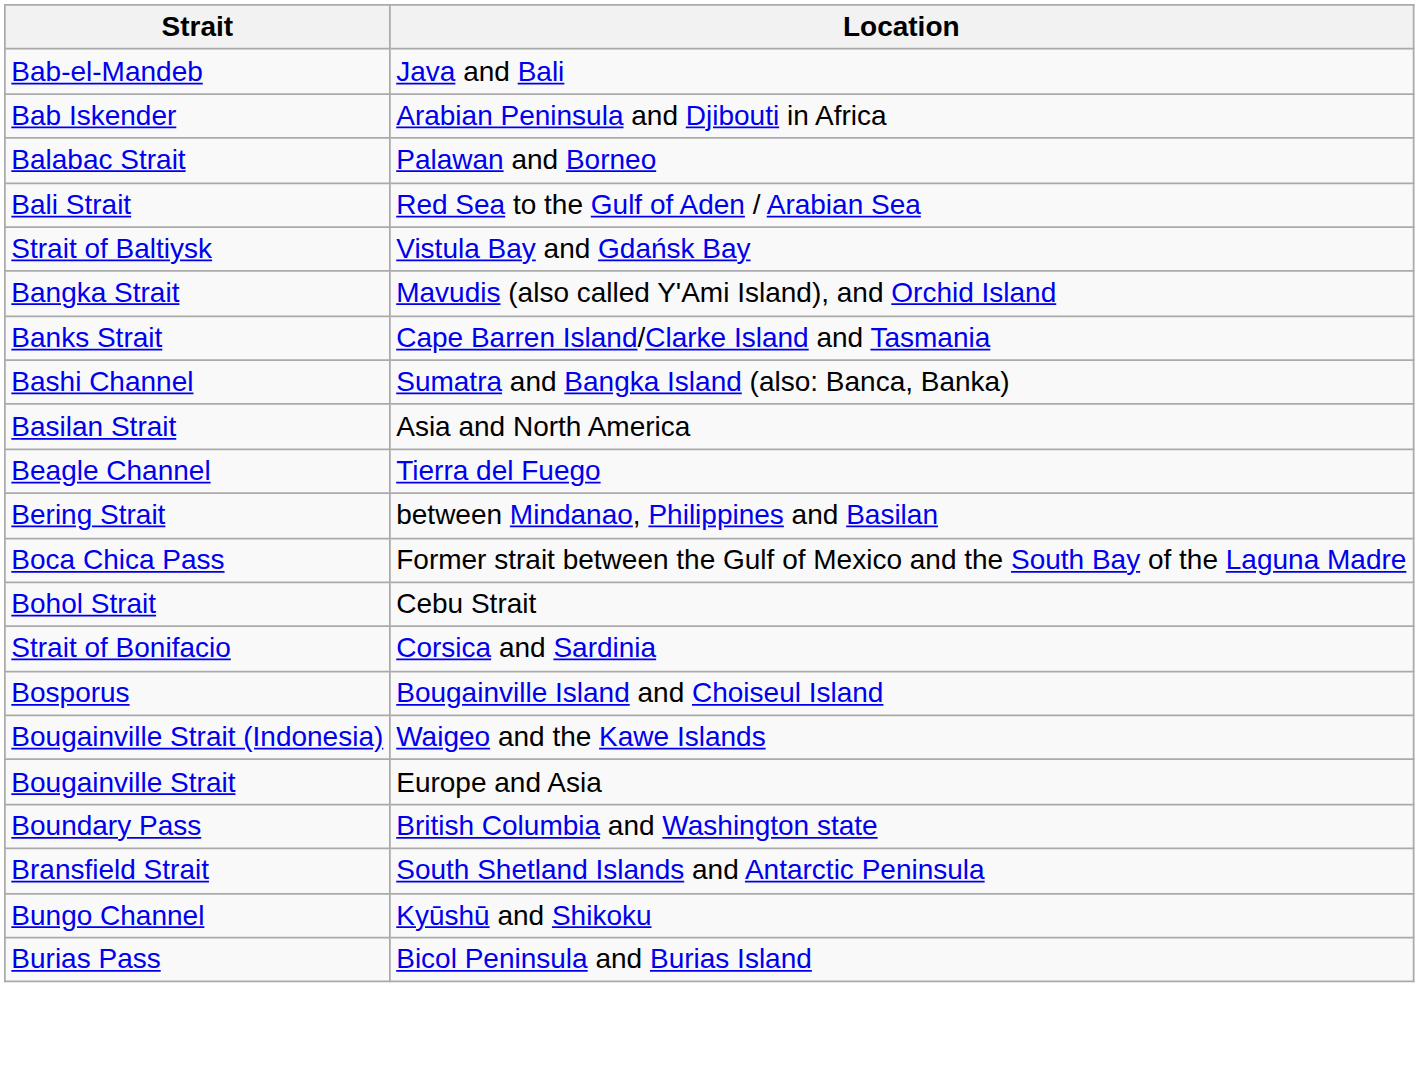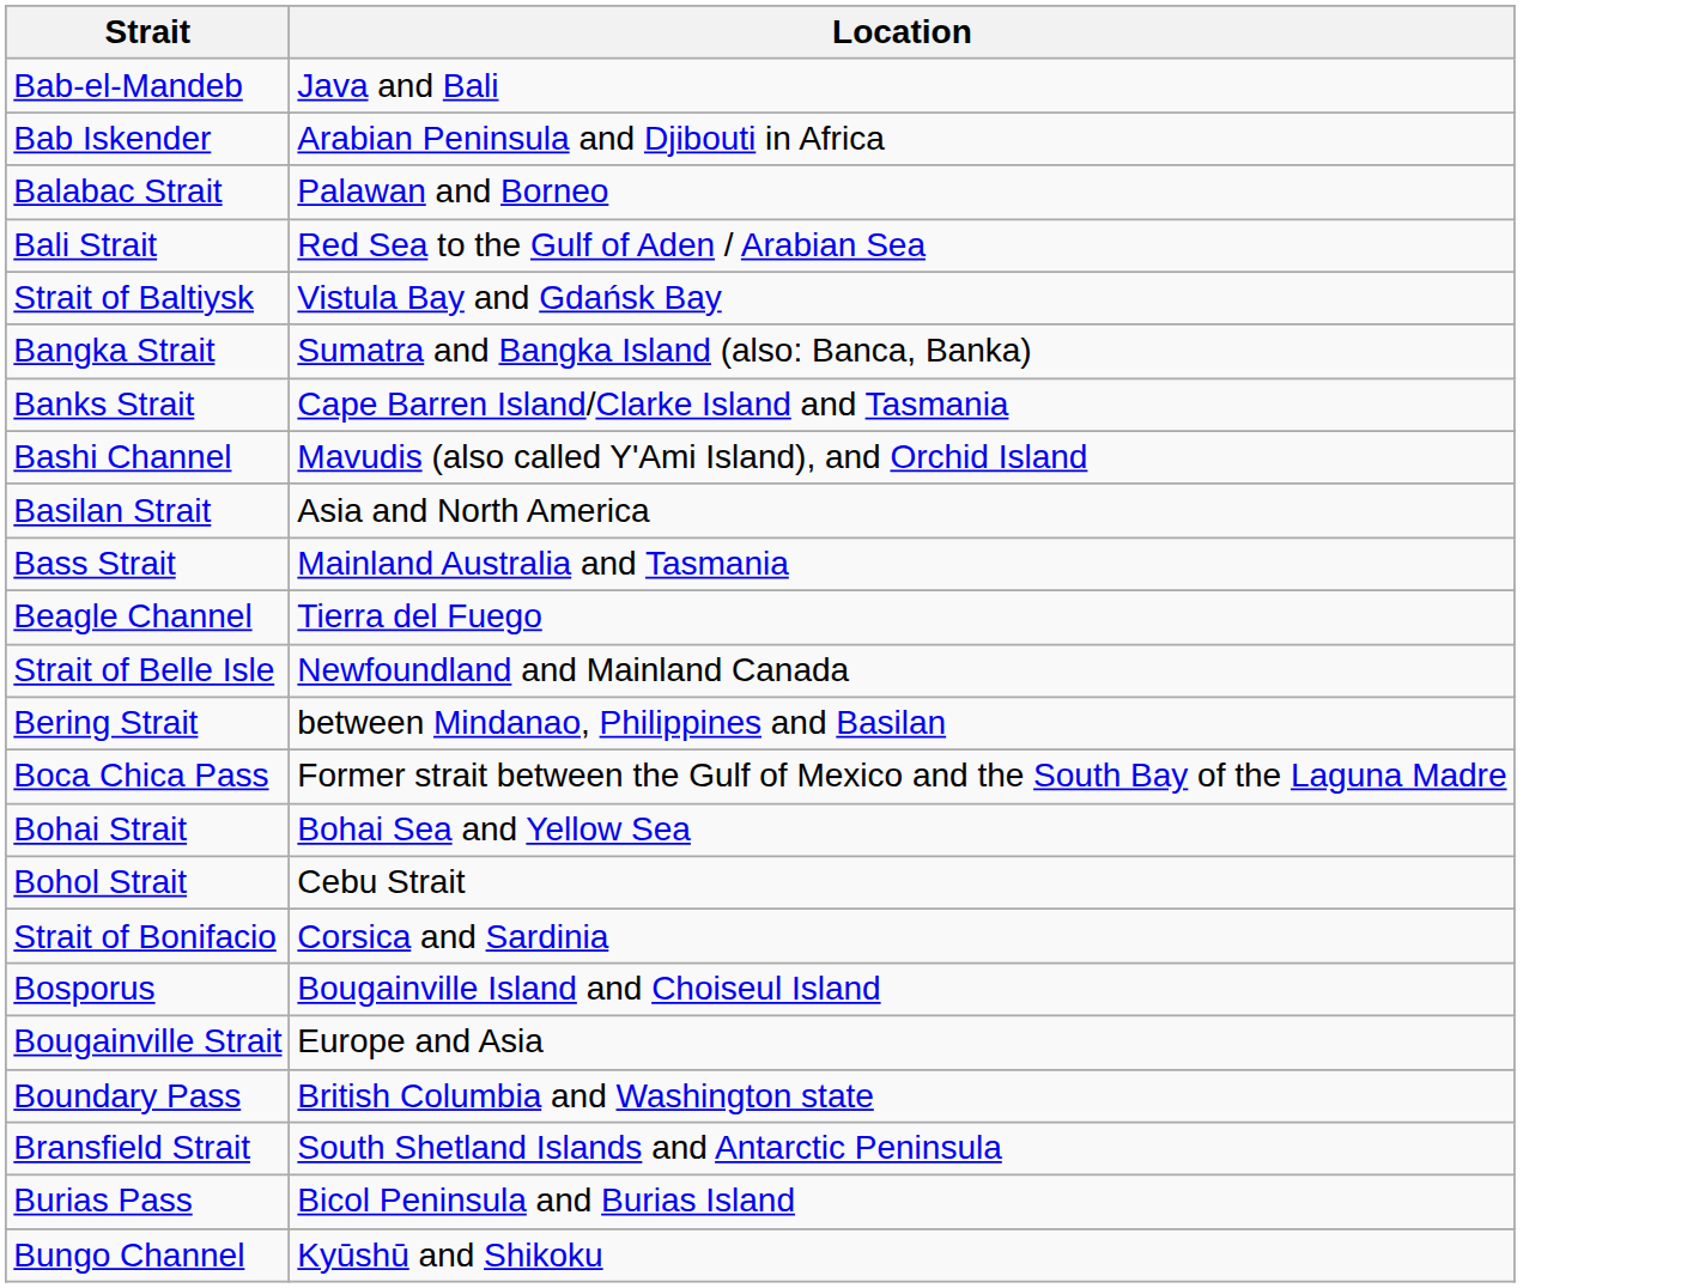Bangka Strait | Location: Mavudis (also called Y'Ami Island), and Orchid Island -> Sumatra and Bangka Island (also: Banca, Banka)
Bashi Channel | Location: Sumatra and Bangka Island (also: Banca, Banka) -> Mavudis (also called Y'Ami Island), and Orchid Island
+ row: Bass Strait | Mainland Australia and Tasmania
+ row: Strait of Belle Isle | Newfoundland and Mainland Canada
+ row: Bohai Strait | Bohai Sea and Yellow Sea
- row: Bougainville Strait (Indonesia) | Waigeo and the Kawe Islands
rows swapped: Bungo Channel <-> Burias Pass
